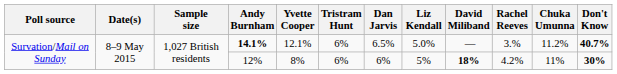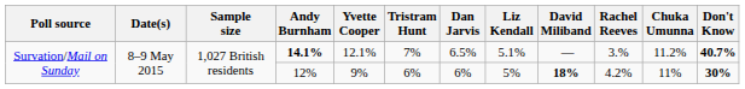14.1% | Tristram Hunt: 6% -> 7%
14.1% | Liz Kendall: 5.0% -> 5.1%
12% | Yvette Cooper: 8% -> 9%
